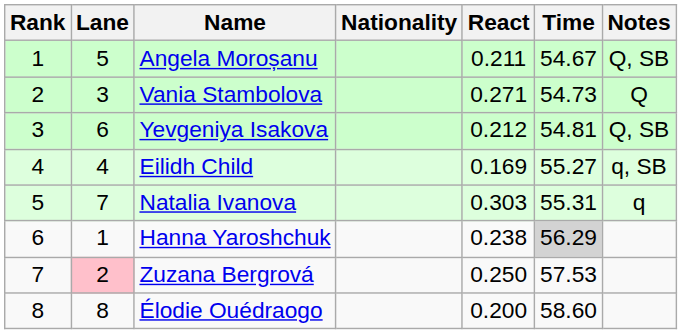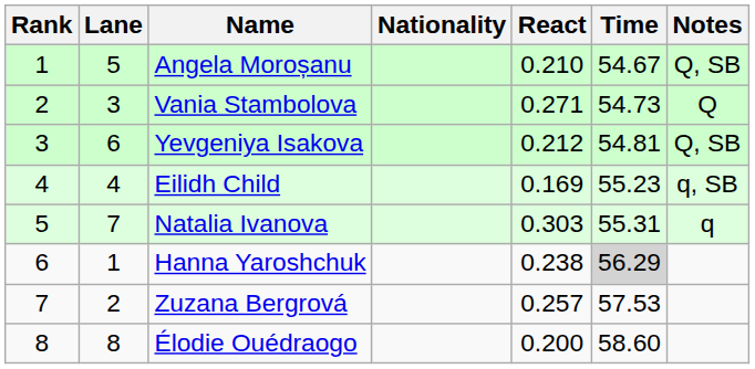Angela Moroșanu | React: 0.211 -> 0.210
Eilidh Child | Time: 55.27 -> 55.23
Zuzana Bergrová | Lane: pink background -> no background
Zuzana Bergrová | React: 0.250 -> 0.257
